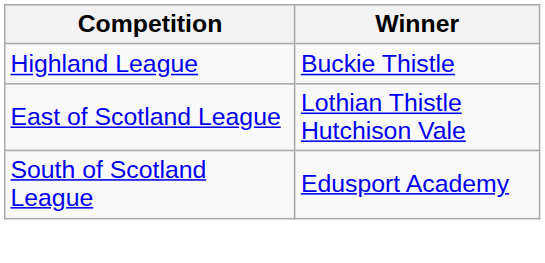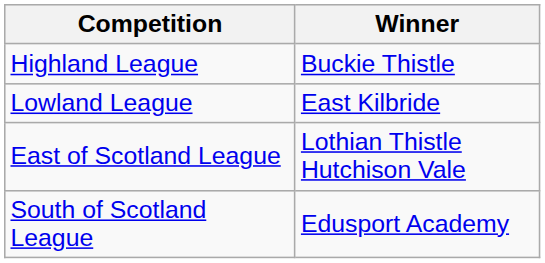+ row: Lowland League | East Kilbride
